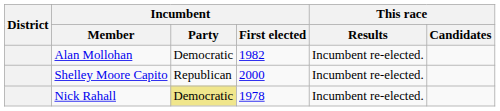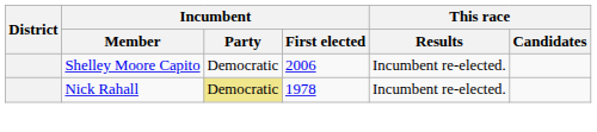- row: Alan Mollohan | Democratic | 1982 | Incumbent re-elected.
Shelley Moore Capito | Incumbent / Party: Republican -> Democratic
Shelley Moore Capito | Incumbent / First elected: 2000 -> 2006
